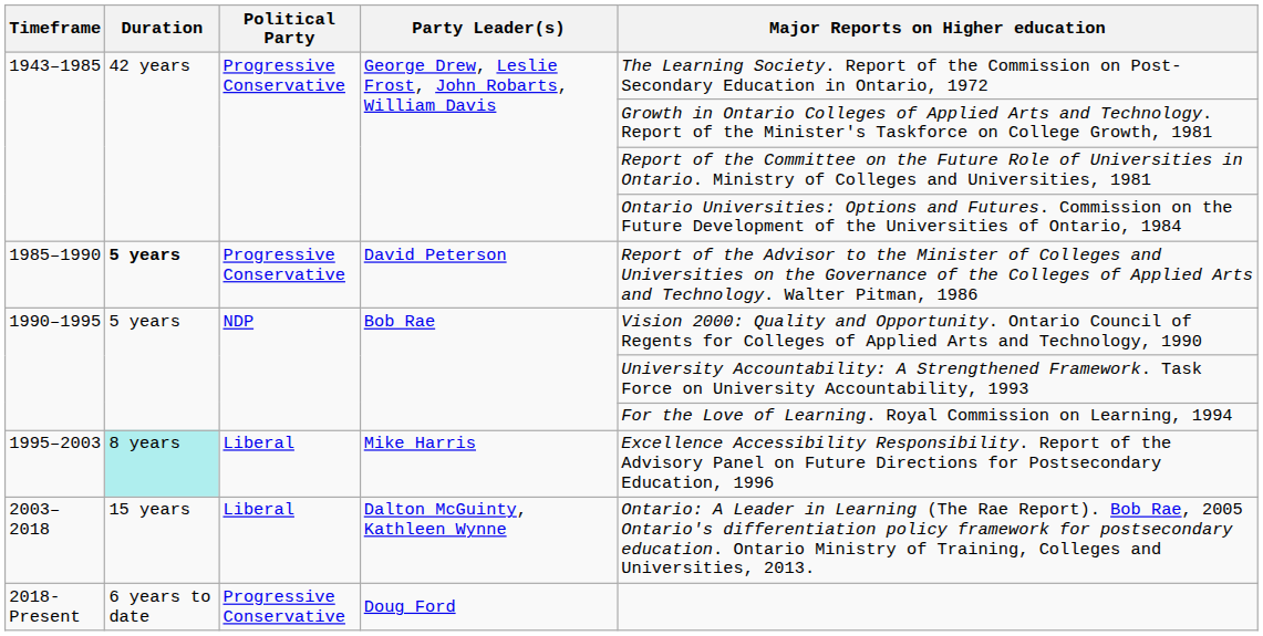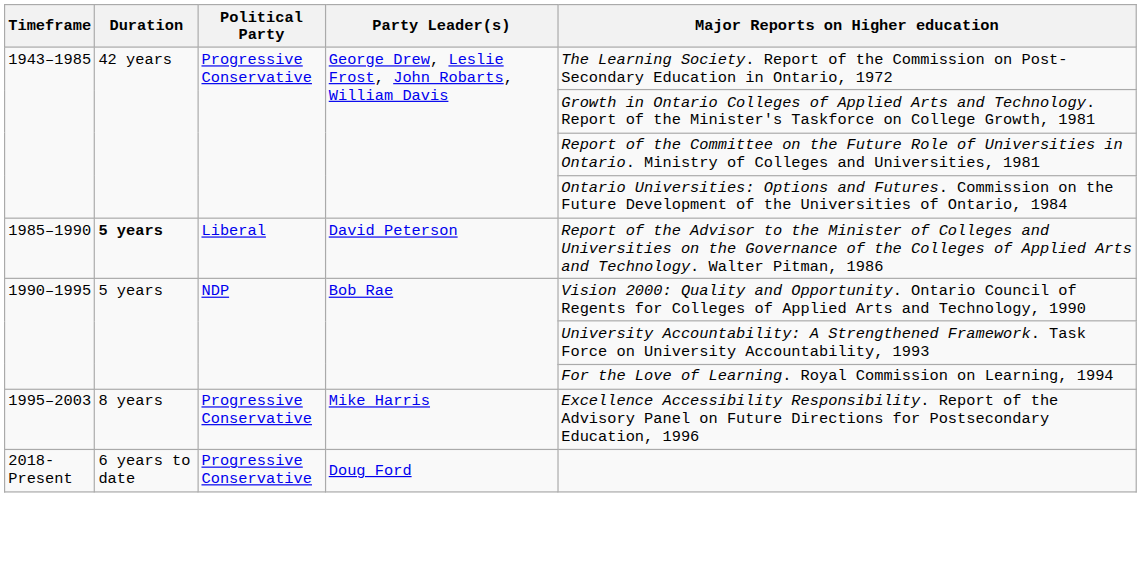1985–1990 | Political Party: Progressive Conservative -> Liberal
1995–2003 | Duration: paleturquoise background -> no background
1995–2003 | Political Party: Liberal -> Progressive Conservative
- row: 2003– 2018 | 15 years | Liberal | Dalton McGuinty, Kathleen Wynne | Ontario: A Leader in Learning (The Rae Report). Bob Rae, 2005 Ontario's differentiation policy framework for postsecondary education. Ontario Ministry of Training, Colleges and Universities, 2013.
